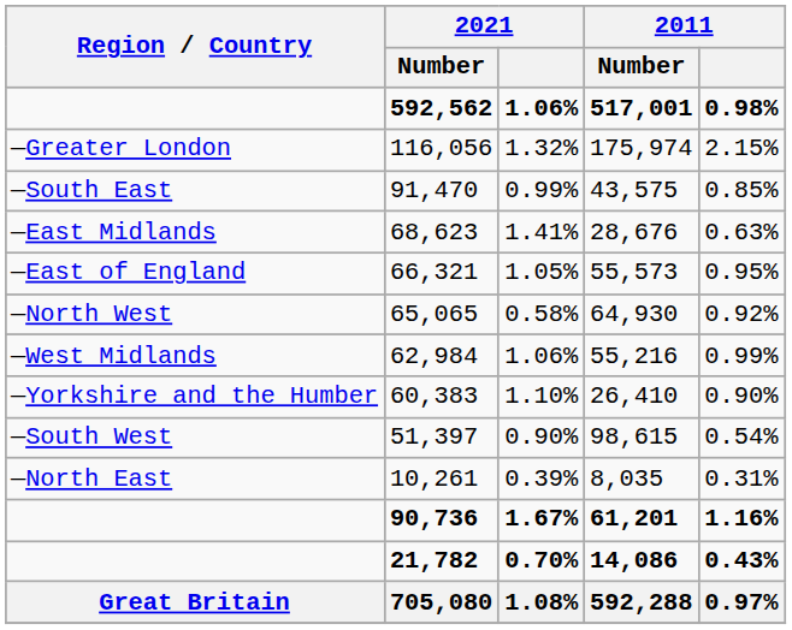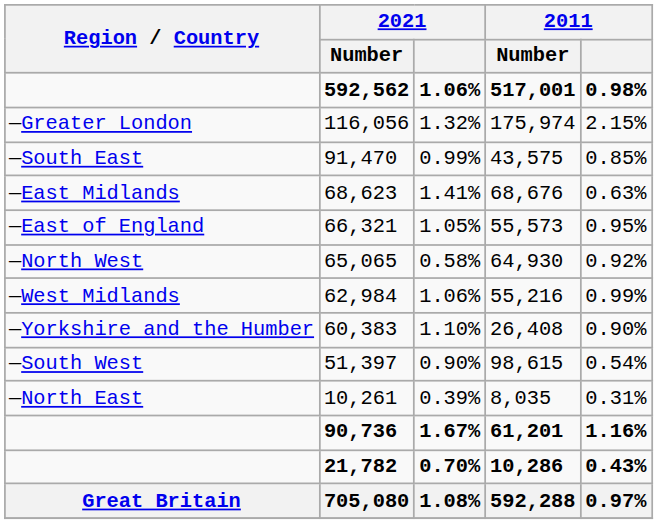68,623 | 2011 / Number: 28,676 -> 68,676
60,383 | 2011 / Number: 26,410 -> 26,408
21,782 | 2011 / Number: 14,086 -> 10,286
